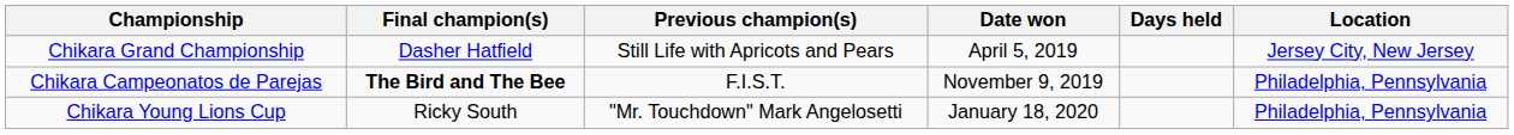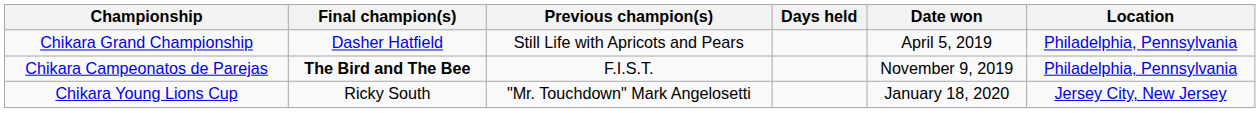columns swapped: Date won <-> Days held
Chikara Grand Championship | Location: Jersey City, New Jersey -> Philadelphia, Pennsylvania
Chikara Young Lions Cup | Location: Philadelphia, Pennsylvania -> Jersey City, New Jersey
